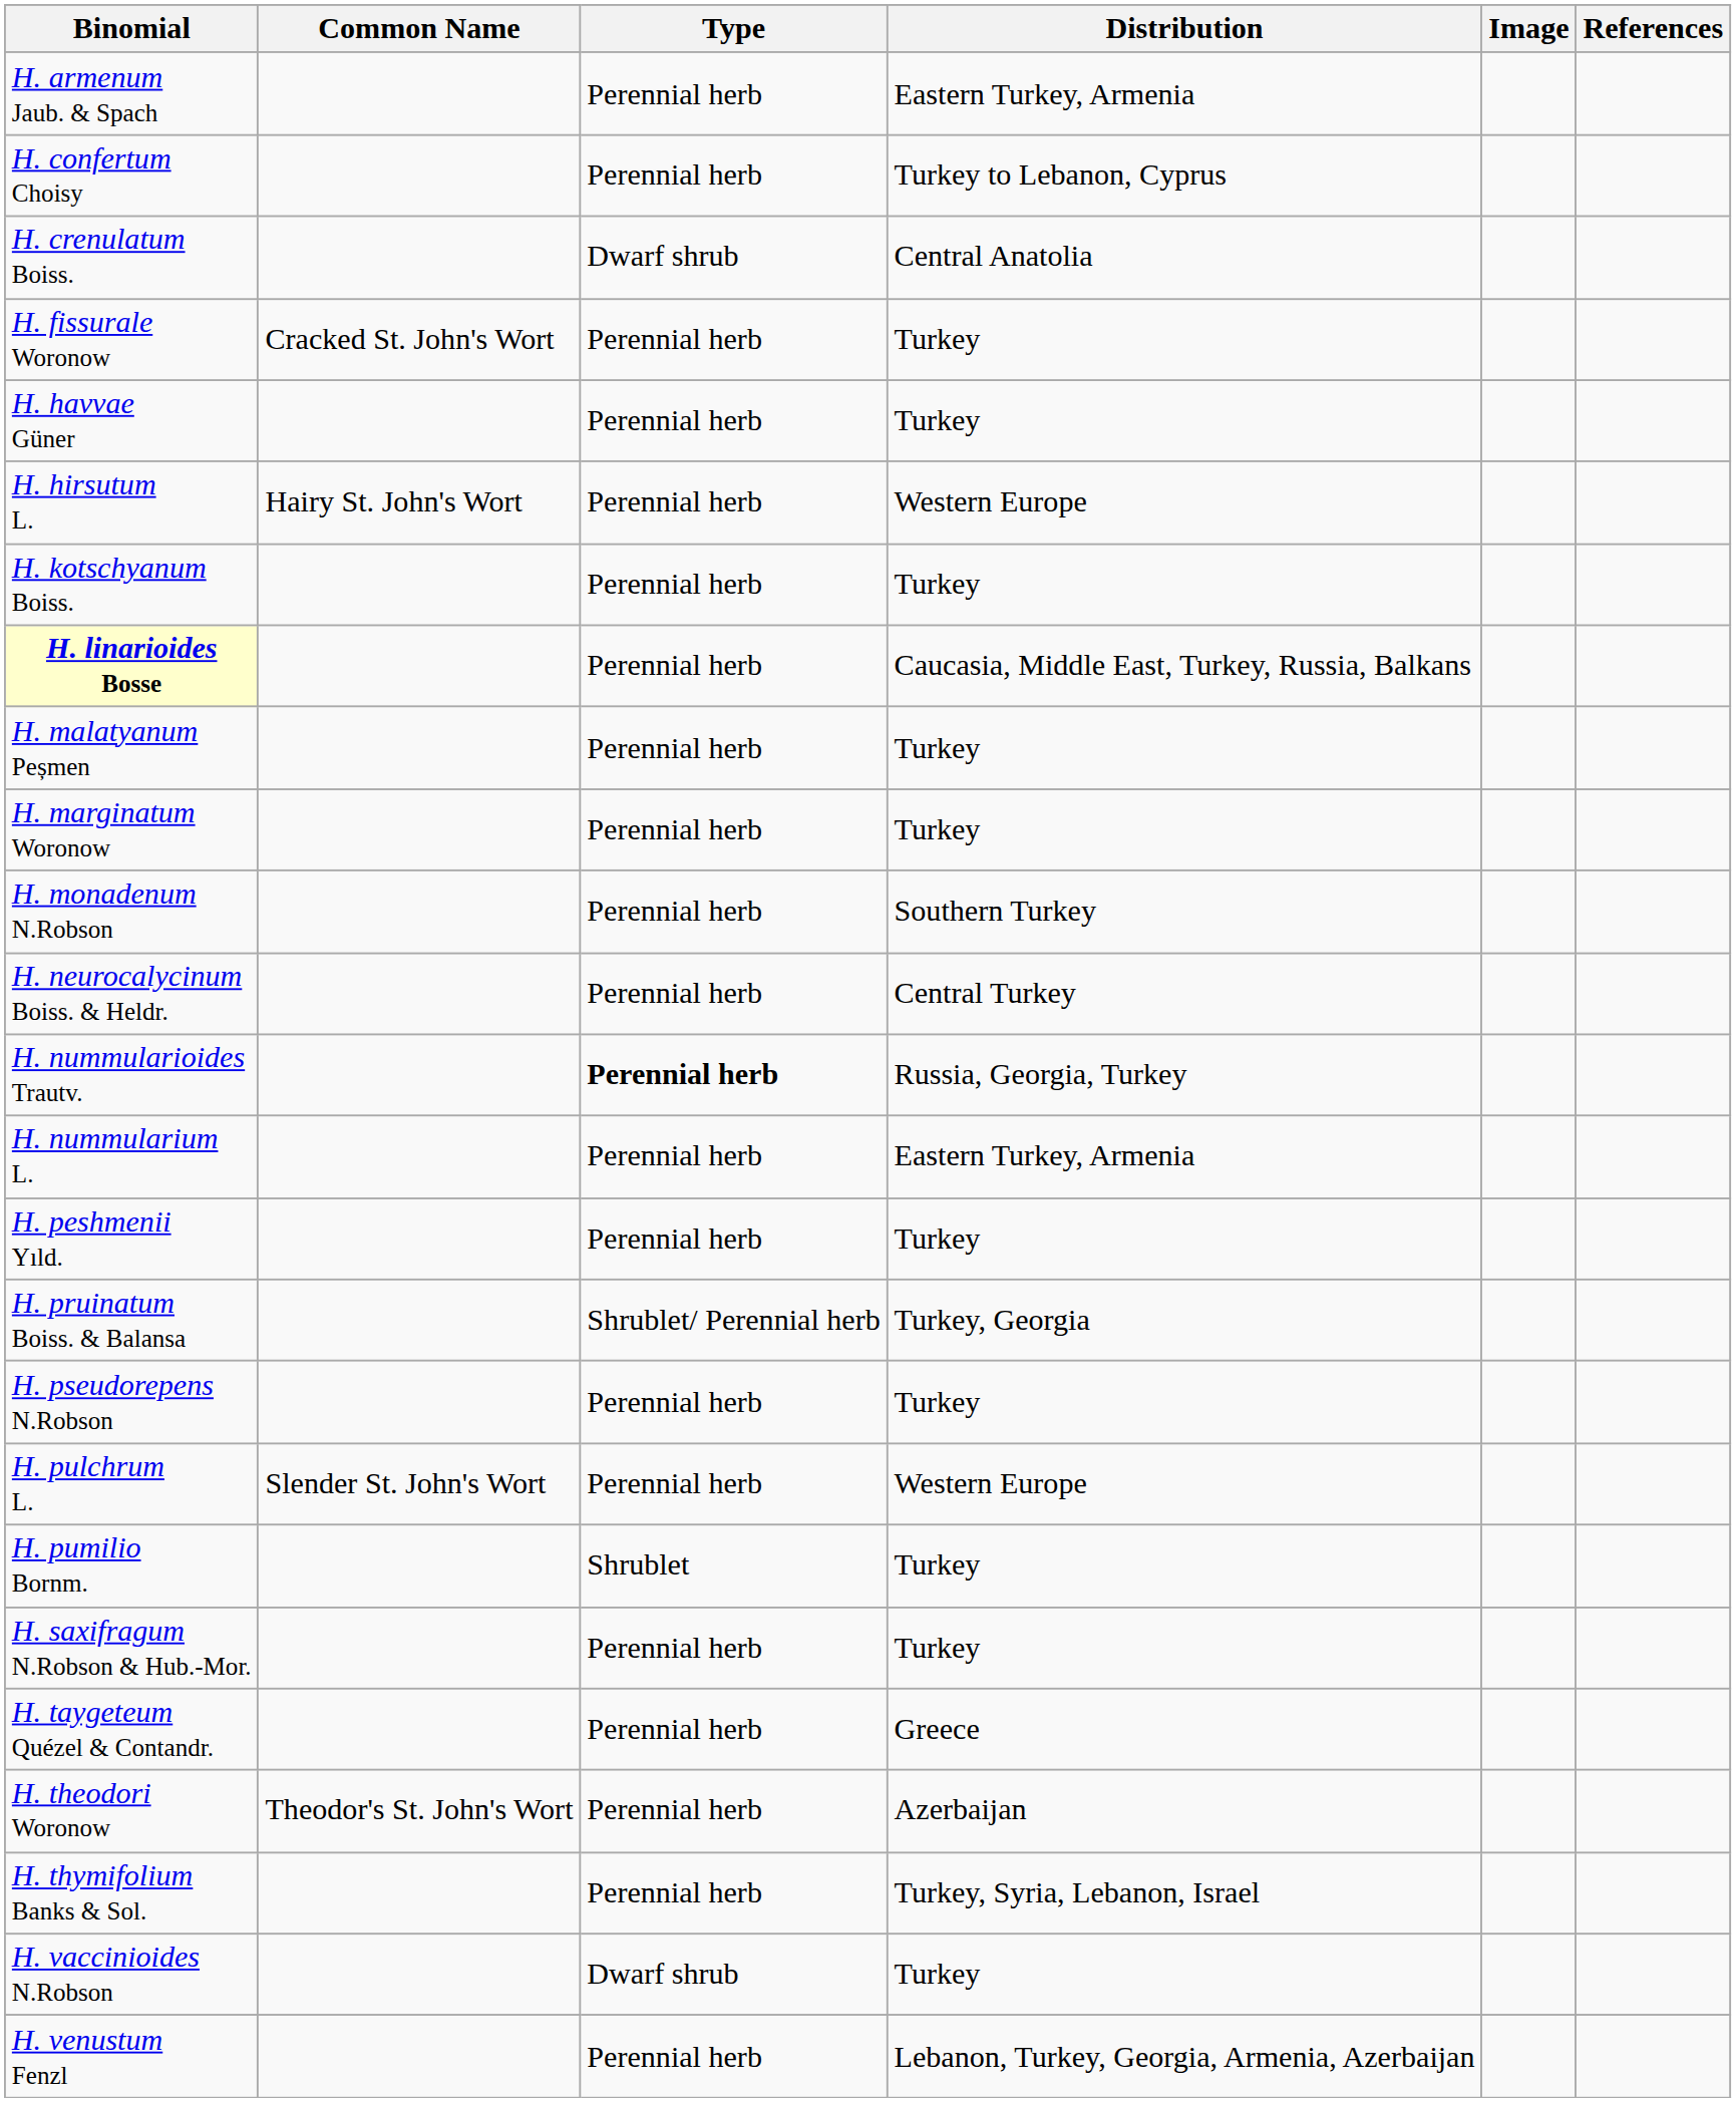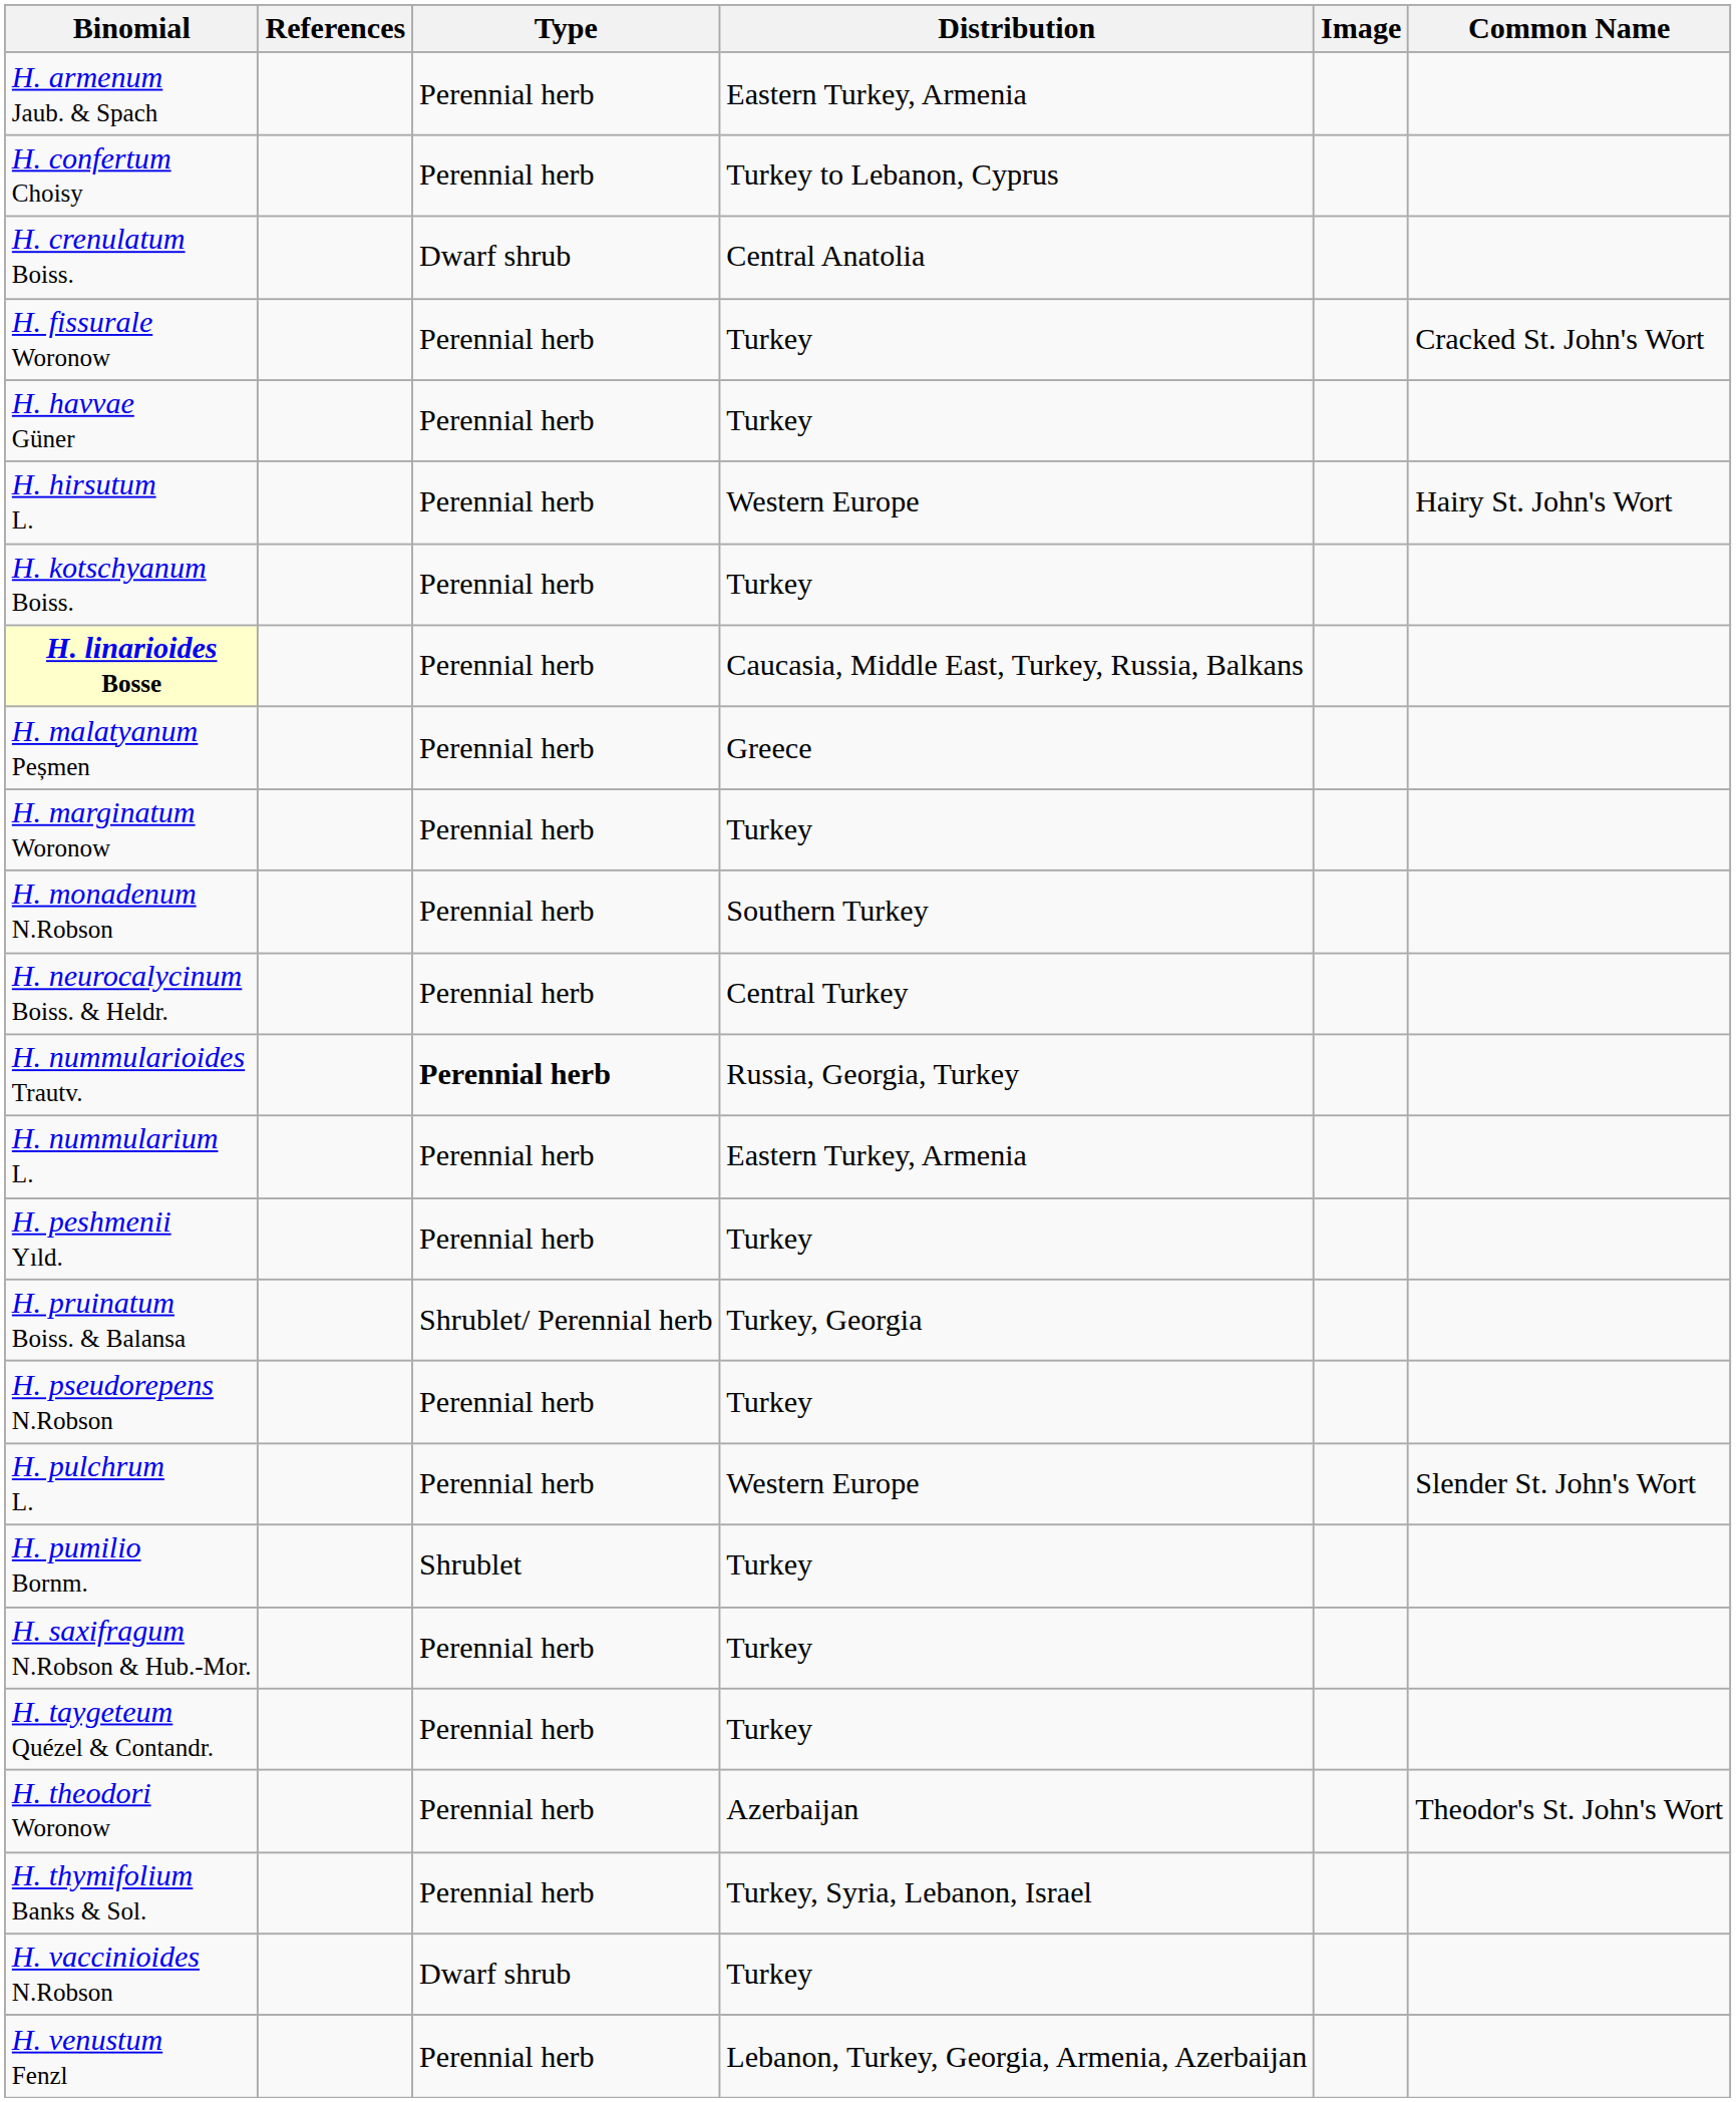columns swapped: Common Name <-> References
H. malatyanum Peșmen | Distribution: Turkey -> Greece
H. taygeteum Quézel & Contandr. | Distribution: Greece -> Turkey
